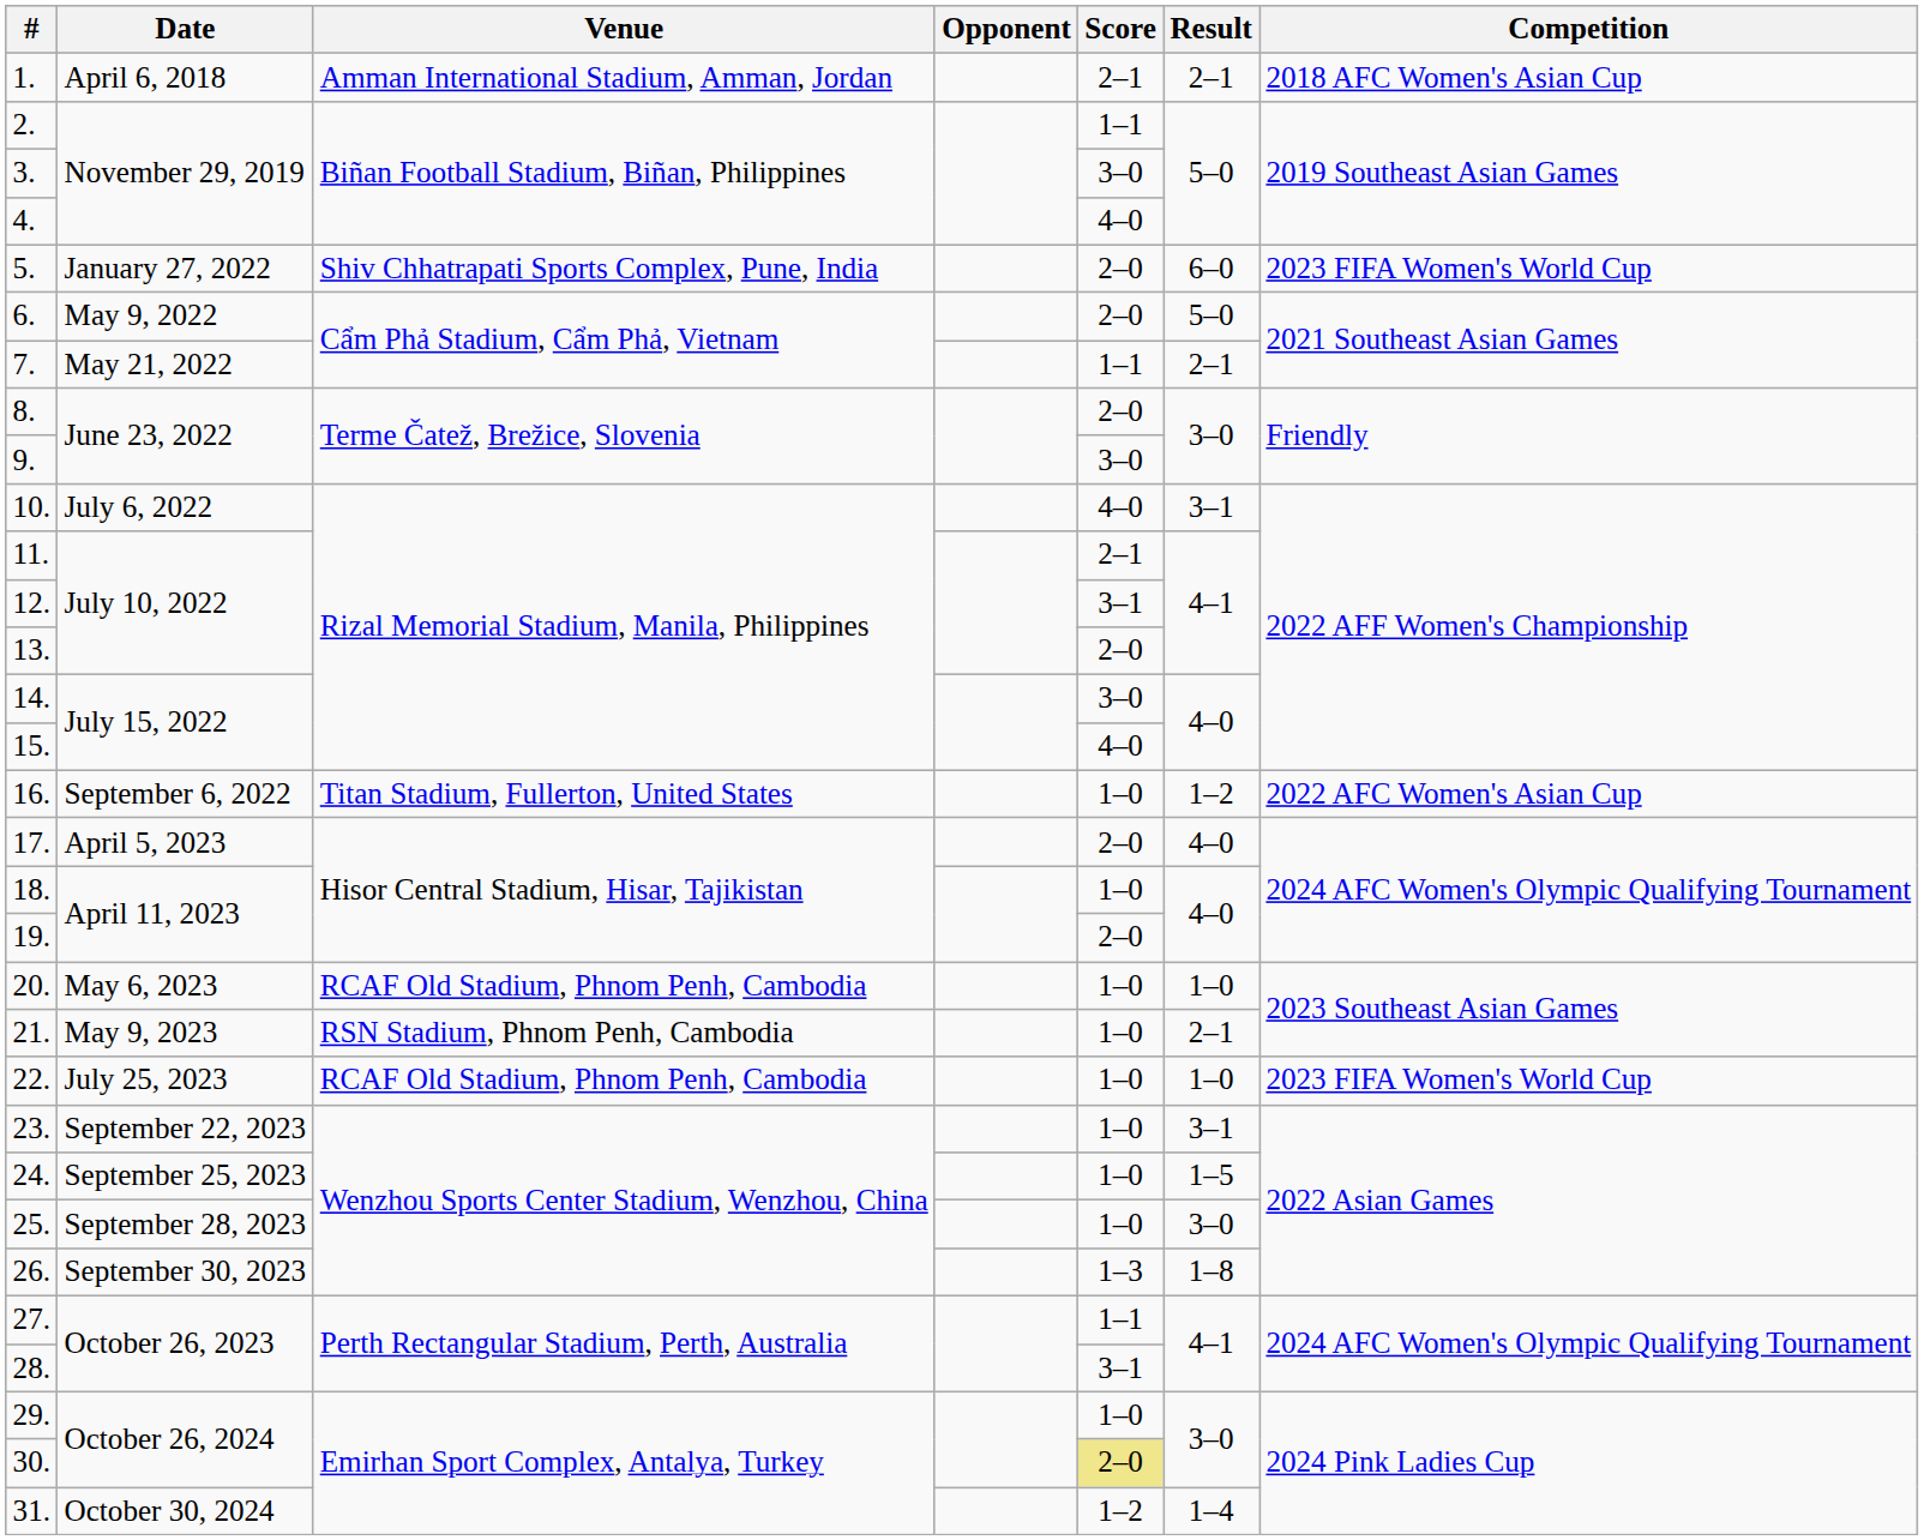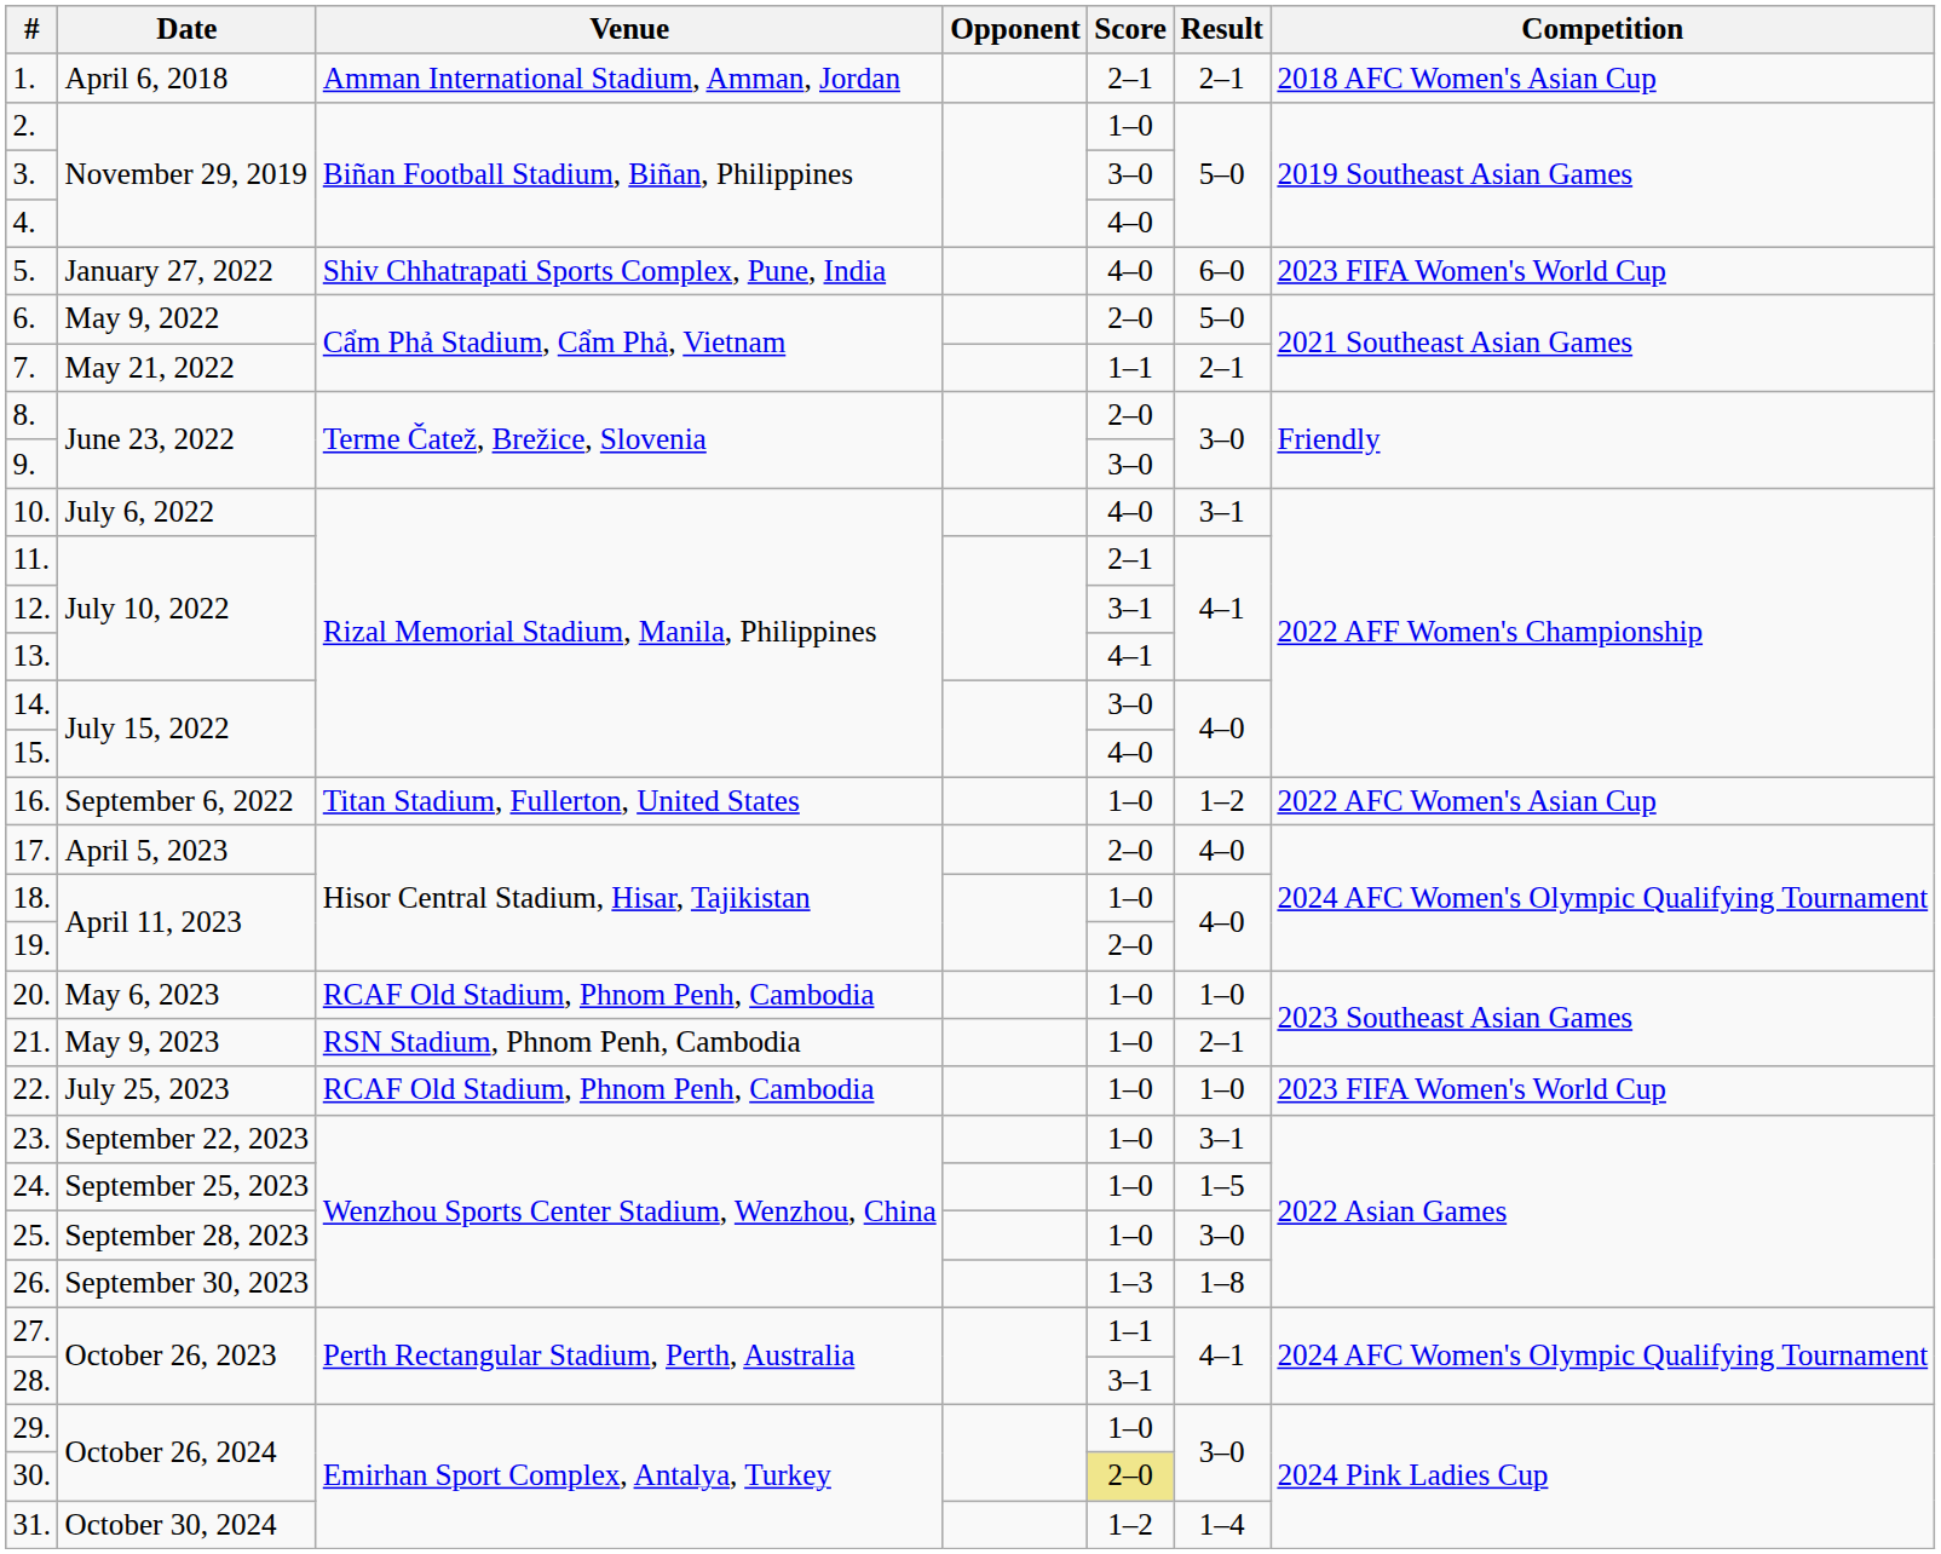2. | Score: 1–1 -> 1–0
5. | Score: 2–0 -> 4–0
13. | Score: 2–0 -> 4–1
